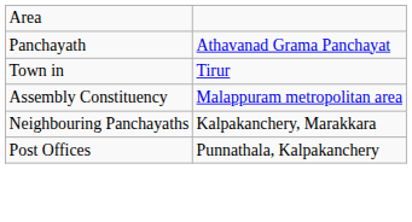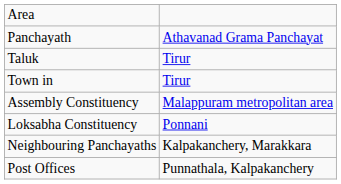+ row: Taluk | Tirur
+ row: Loksabha Constituency | Ponnani
